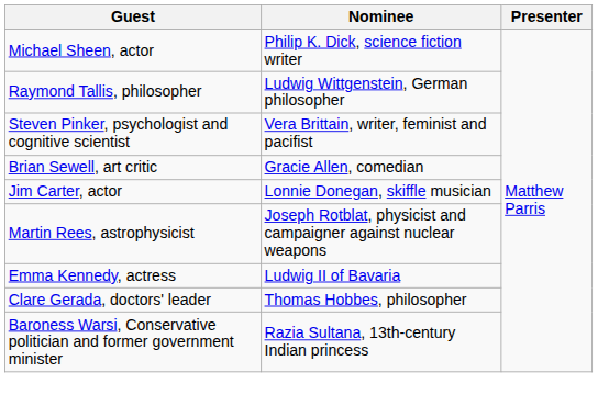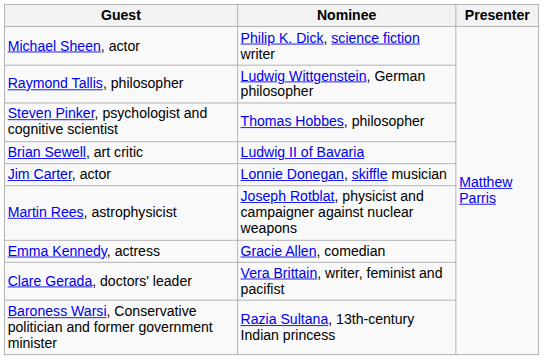Steven Pinker, psychologist and cognitive scientist | Nominee: Vera Brittain, writer, feminist and pacifist -> Thomas Hobbes, philosopher
Brian Sewell, art critic | Nominee: Gracie Allen, comedian -> Ludwig II of Bavaria
Emma Kennedy, actress | Nominee: Ludwig II of Bavaria -> Gracie Allen, comedian
Clare Gerada, doctors' leader | Nominee: Thomas Hobbes, philosopher -> Vera Brittain, writer, feminist and pacifist
